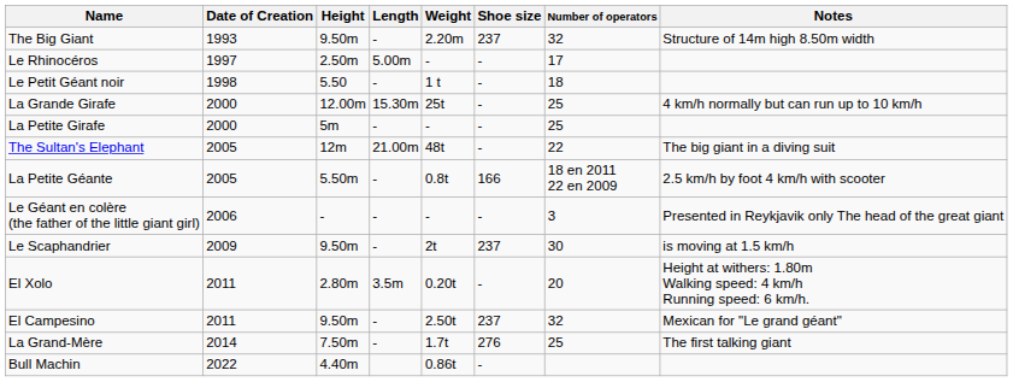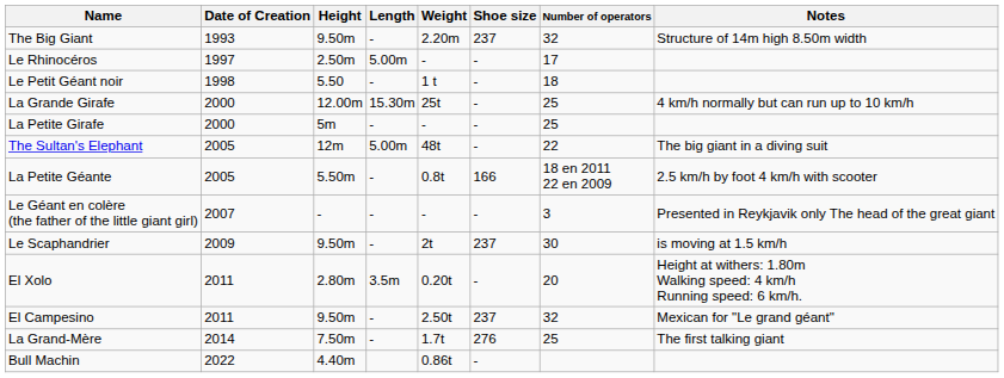The Sultan's Elephant | Length: 21.00m -> 5.00m
Le Géant en colère (the father of the little giant girl) | Date of Creation: 2006 -> 2007
